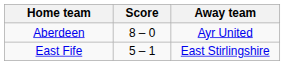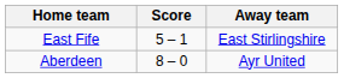rows swapped: East Fife <-> Aberdeen
